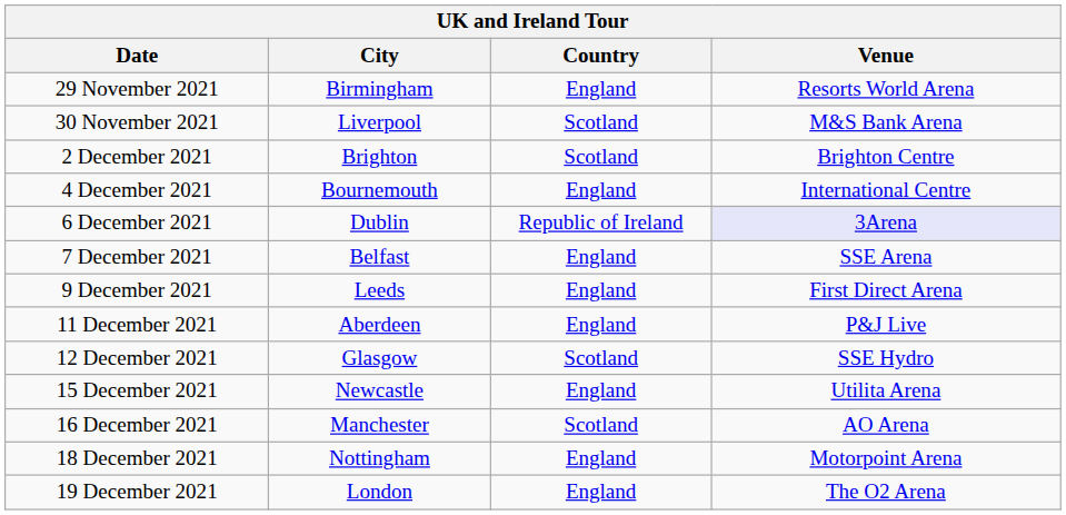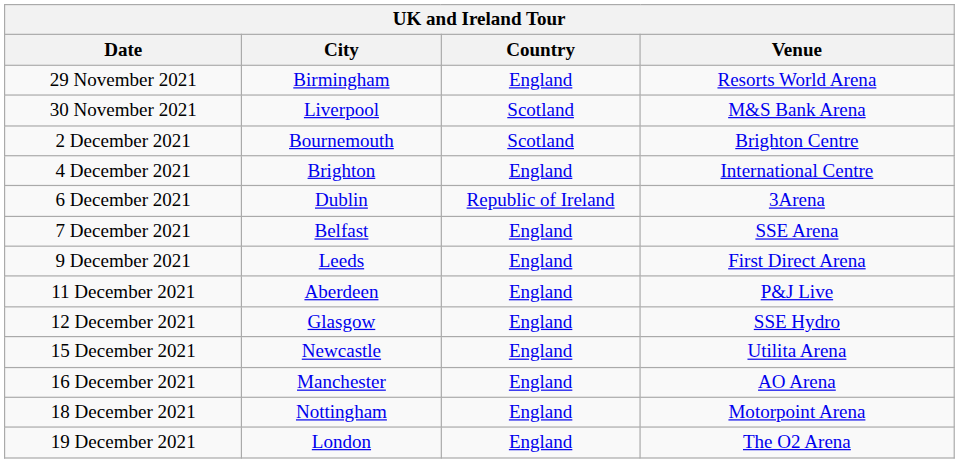2 December 2021 | City: Brighton -> Bournemouth
4 December 2021 | City: Bournemouth -> Brighton
6 December 2021 | Venue: lavender background -> no background
12 December 2021 | Country: Scotland -> England
16 December 2021 | Country: Scotland -> England
